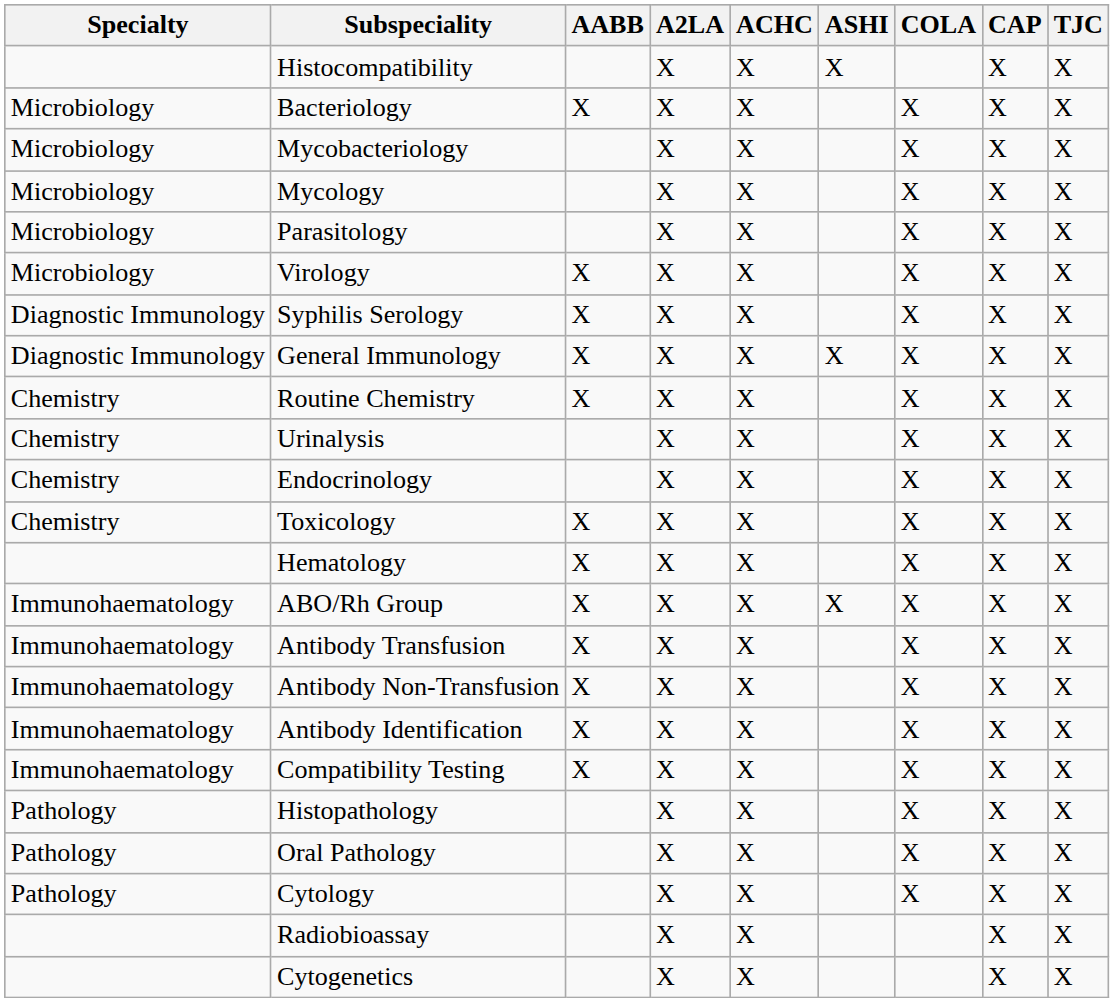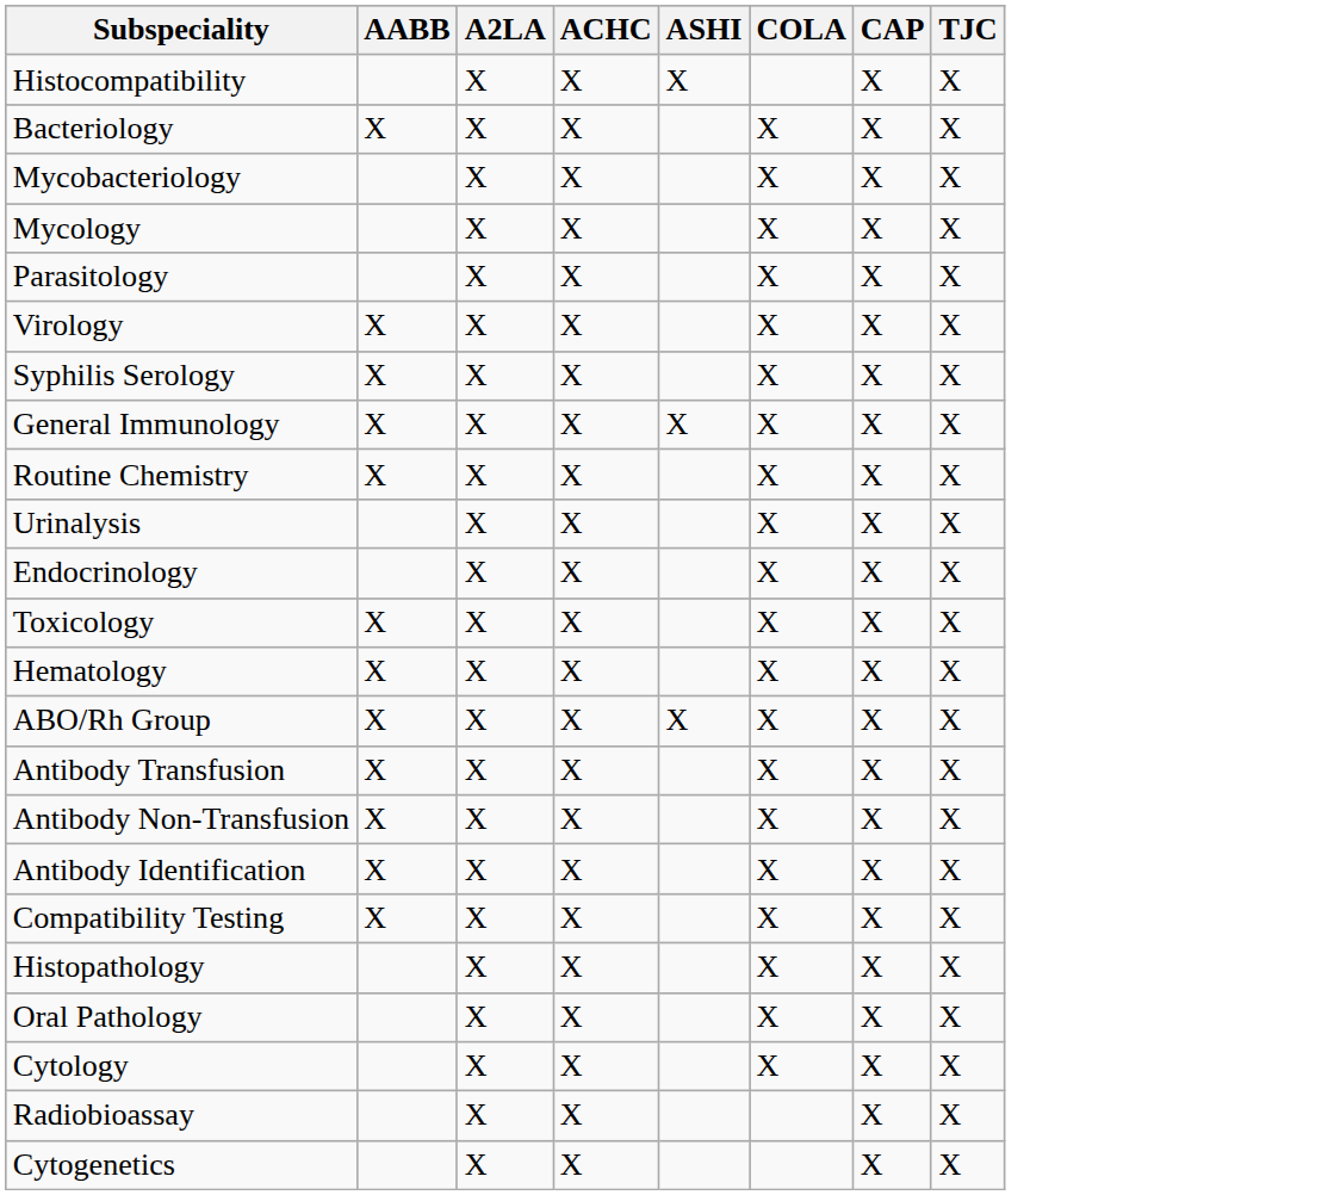- column: Specialty | Microbiology | Microbiology | Microbiology | Microbiology | Microbiology | Diagnostic Immunology | Diagnostic Immunology | Chemistry | Chemistry | Chemistry | Chemistry | Immunohaematology | Immunohaematology | Immunohaematology | Immunohaematology | Immunohaematology | Pathology | Pathology | Pathology
